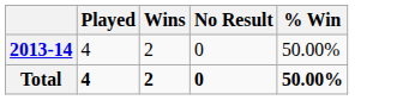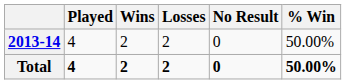+ column: Losses | 2 | 2
